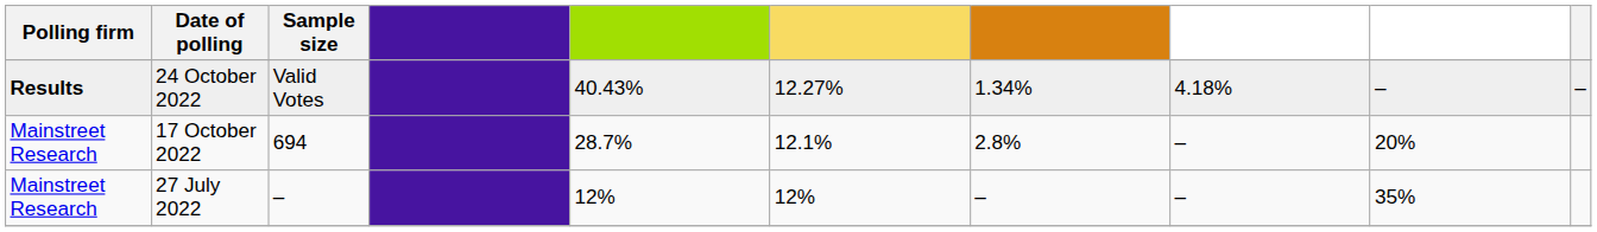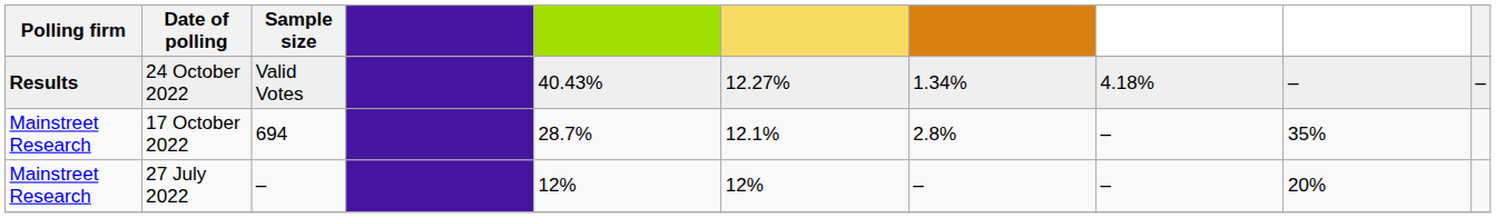17 October 2022 | column 9: 20% -> 35%
27 July 2022 | column 9: 35% -> 20%
